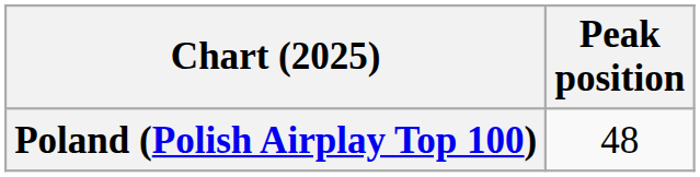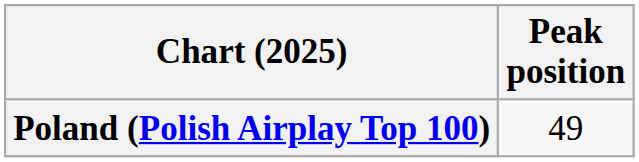Poland (Polish Airplay Top 100) | Peak position: 48 -> 49
